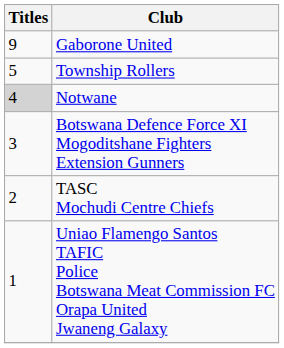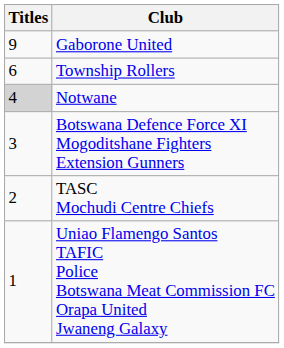Township Rollers | Titles: 5 -> 6
